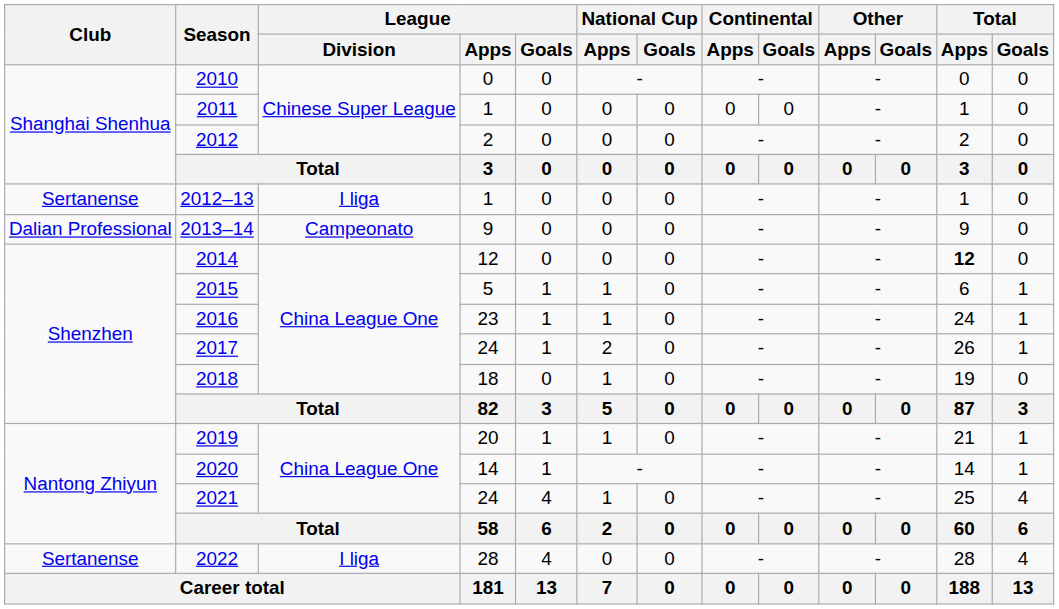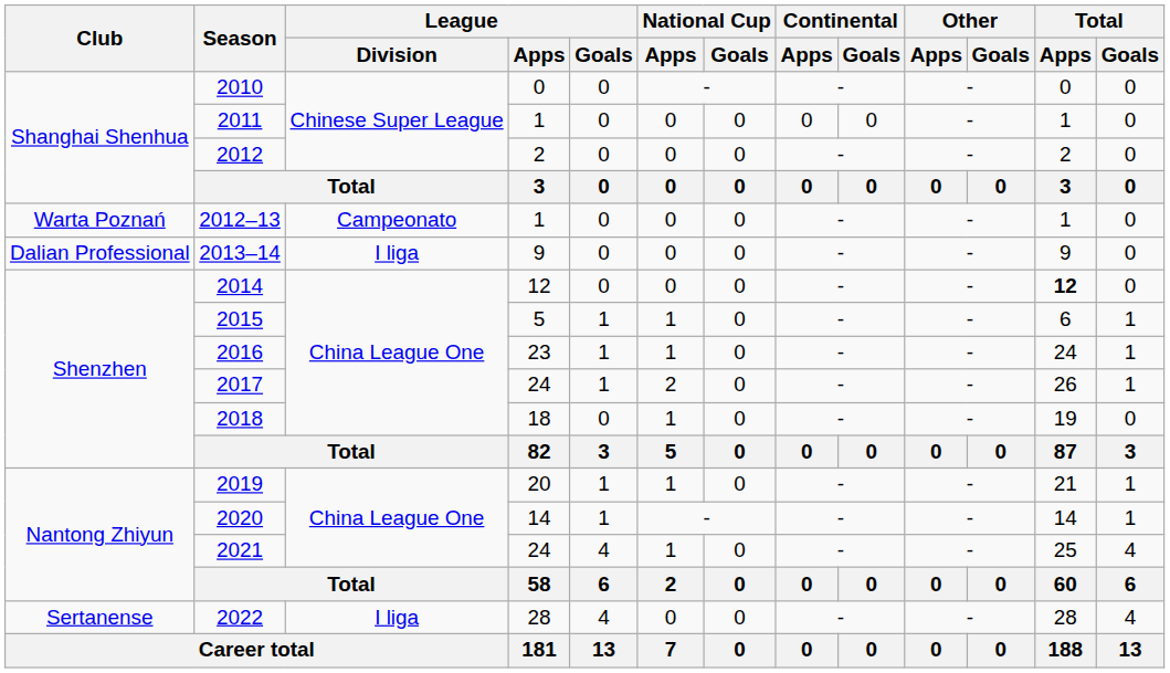2012–13 | Club: Sertanense -> Warta Poznań
2012–13 | League / Division: I liga -> Campeonato
2013–14 | League / Division: Campeonato -> I liga
